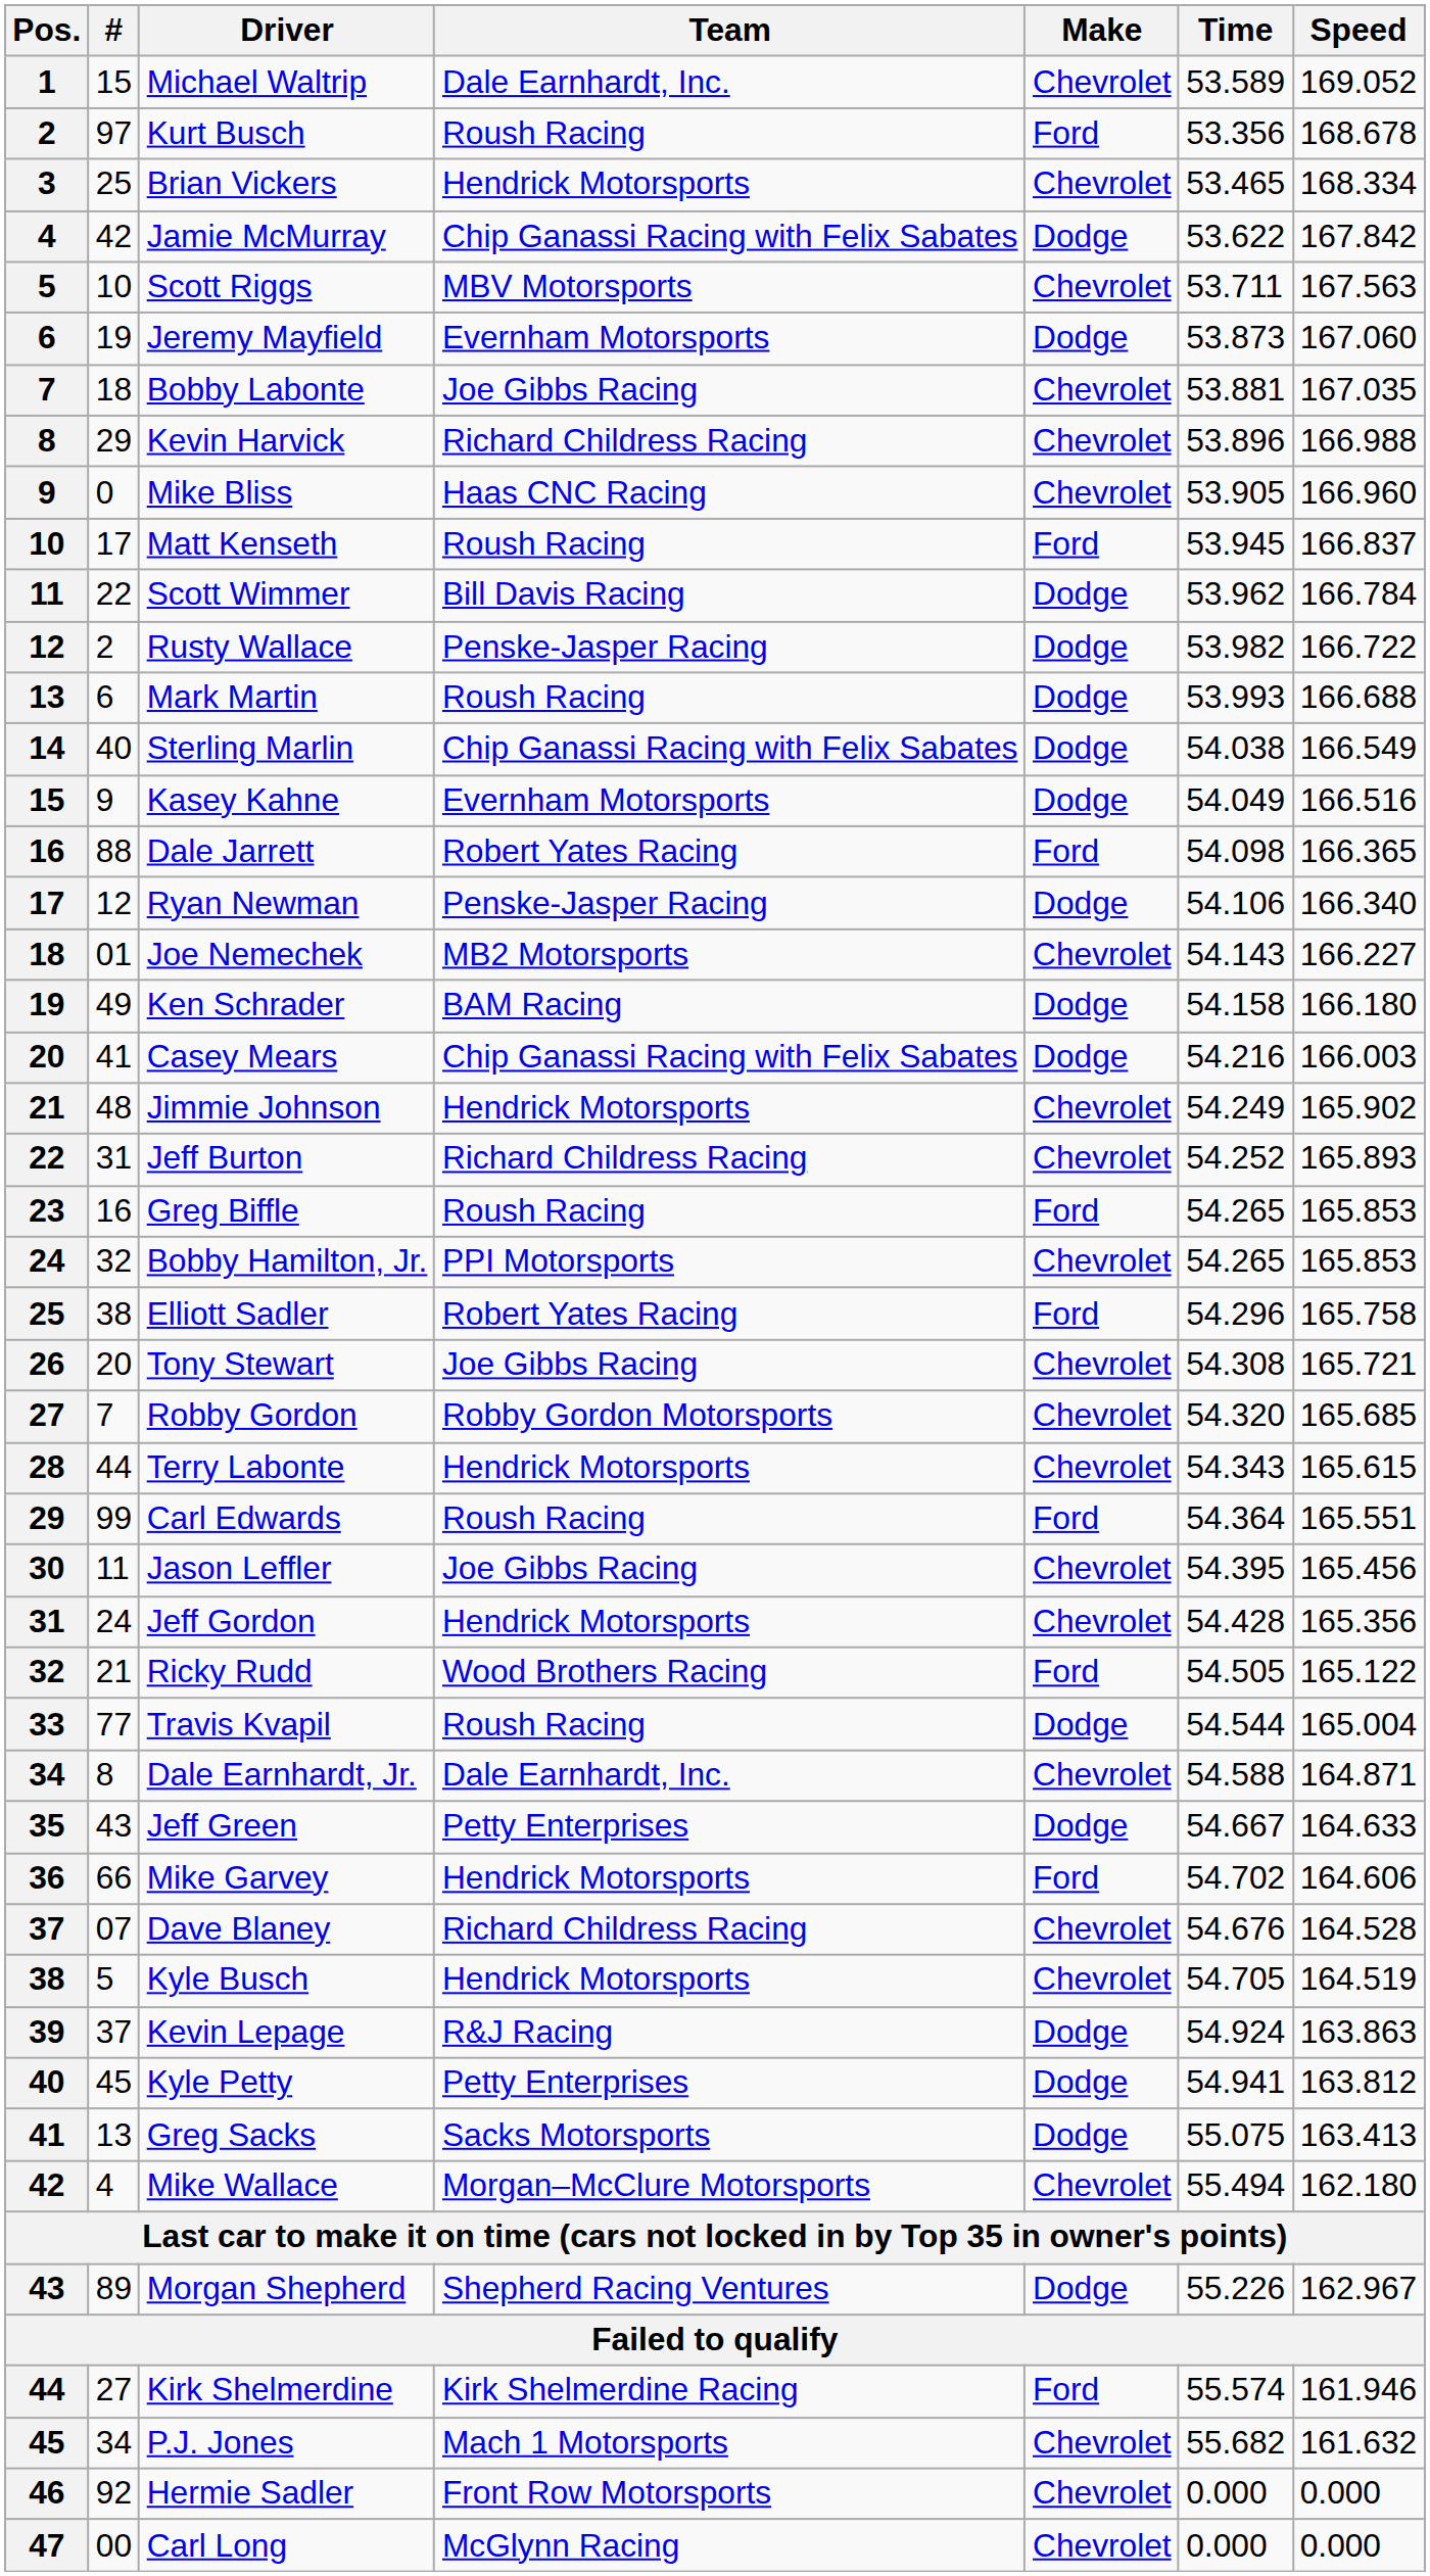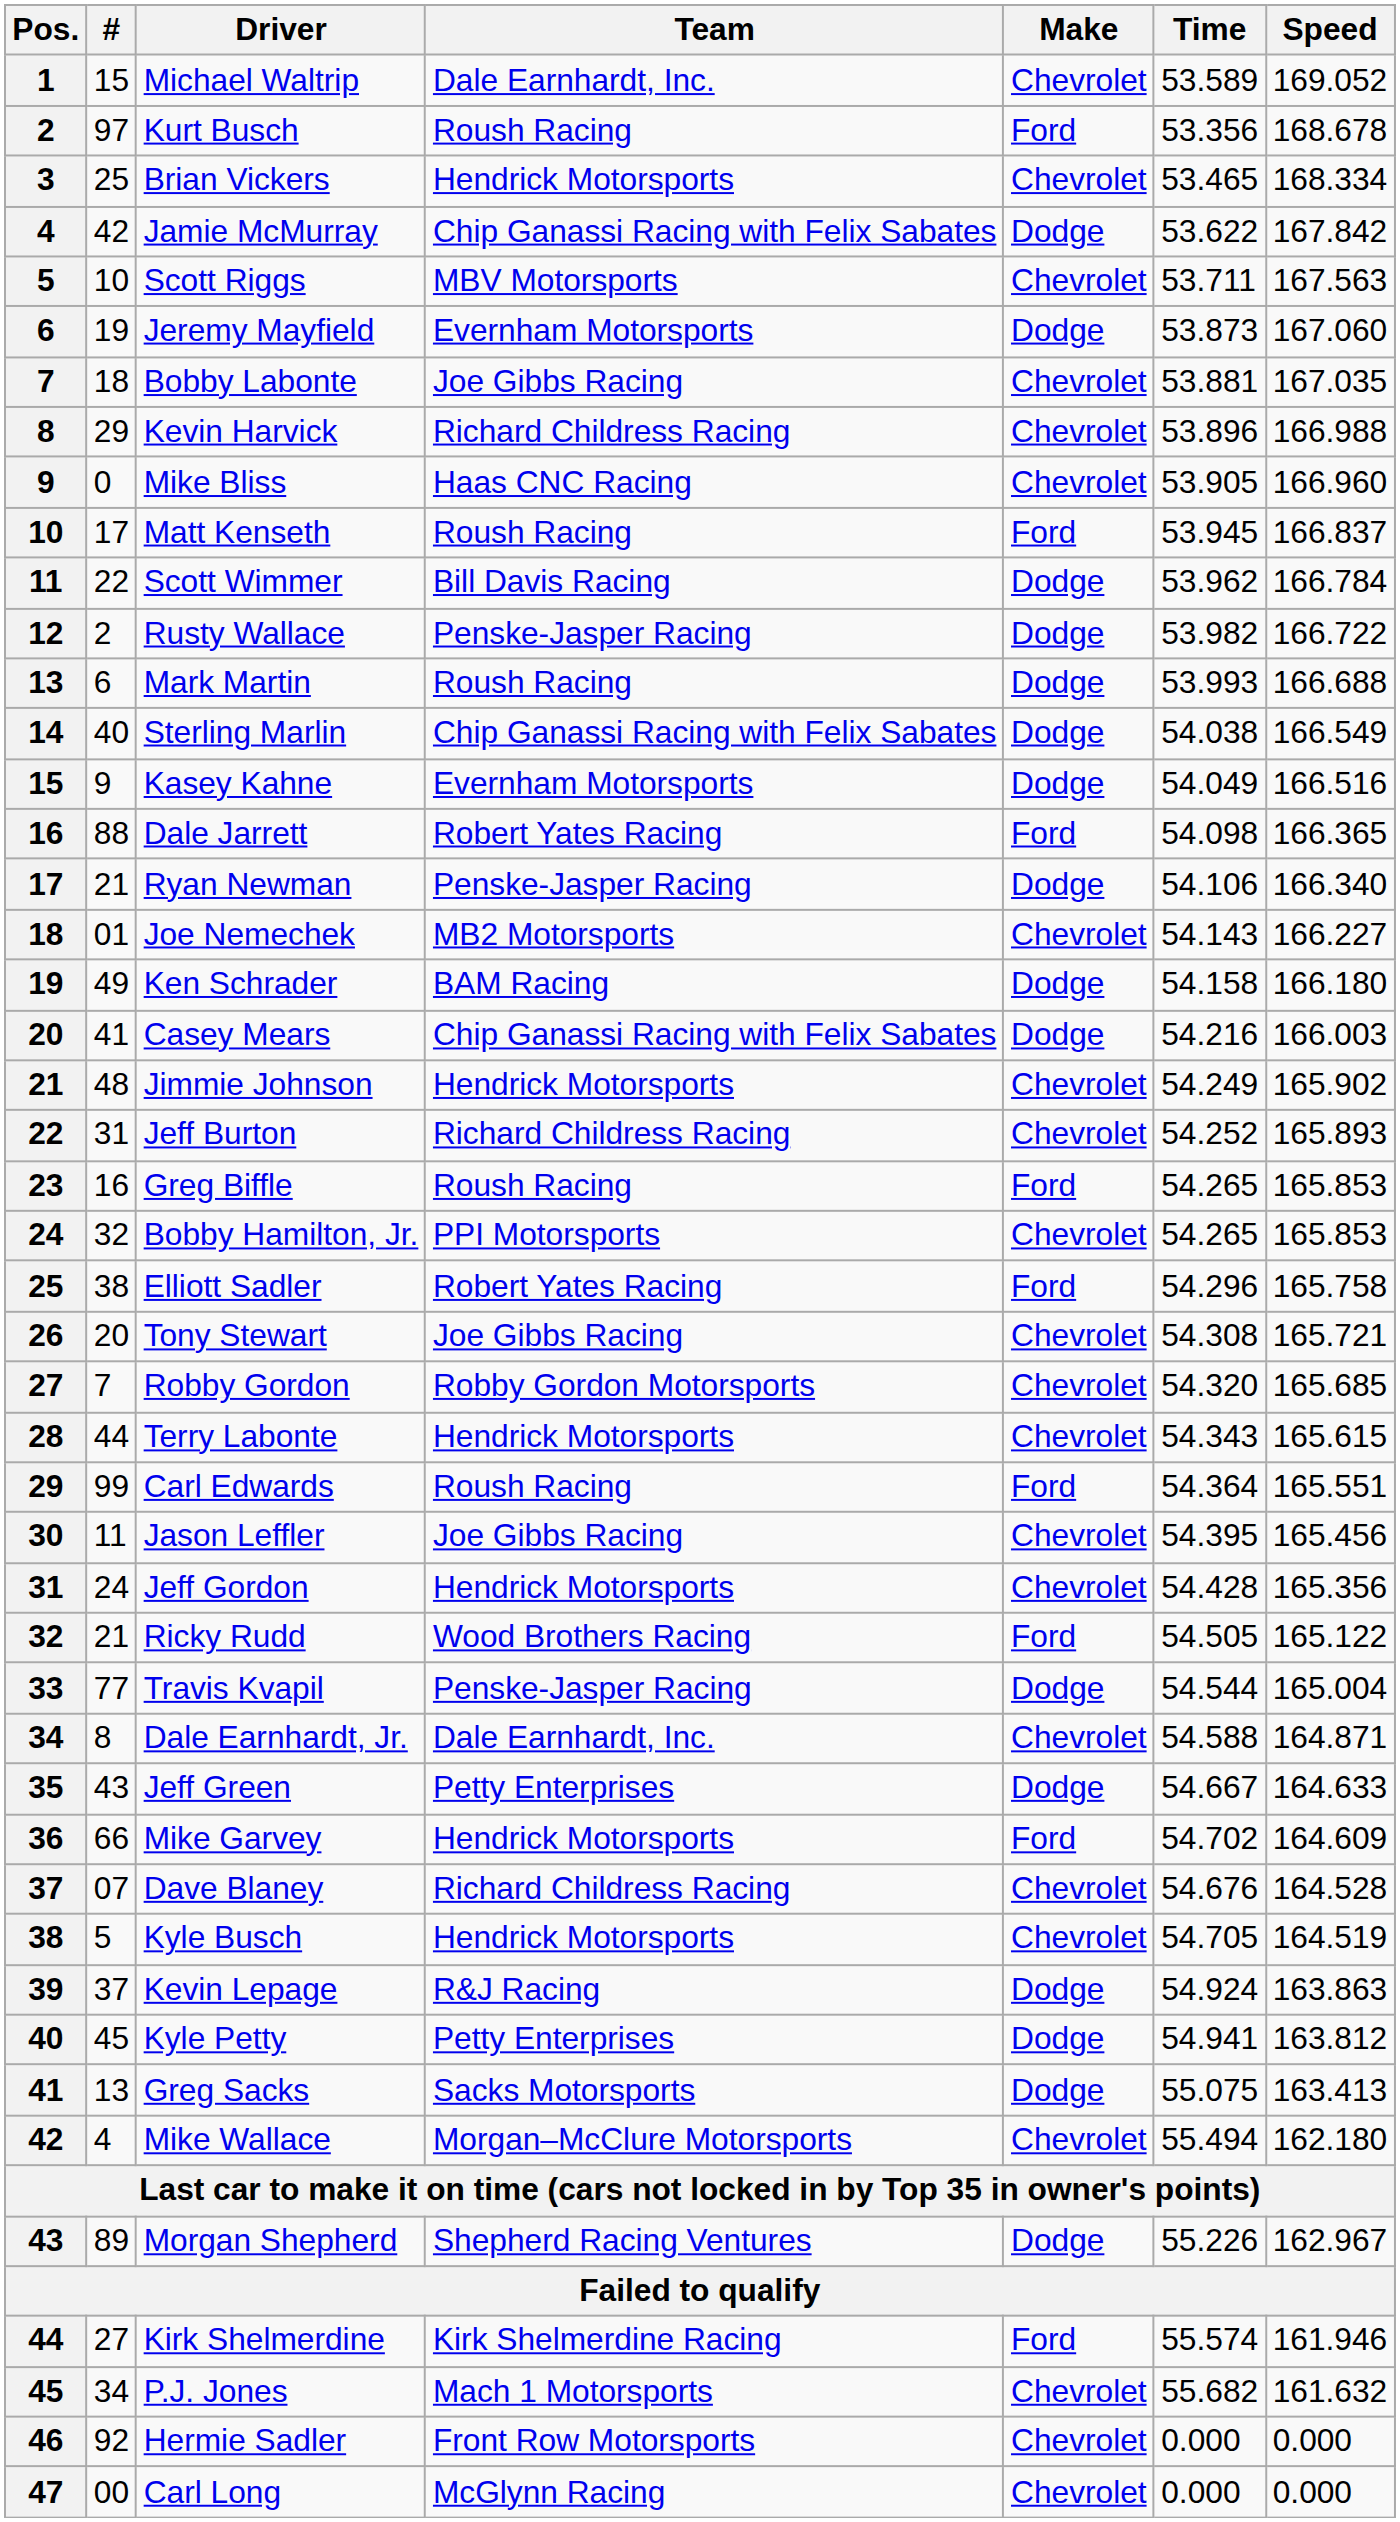Ryan Newman | #: 12 -> 21
Travis Kvapil | Team: Roush Racing -> Penske-Jasper Racing
Mike Garvey | Speed: 164.606 -> 164.609
